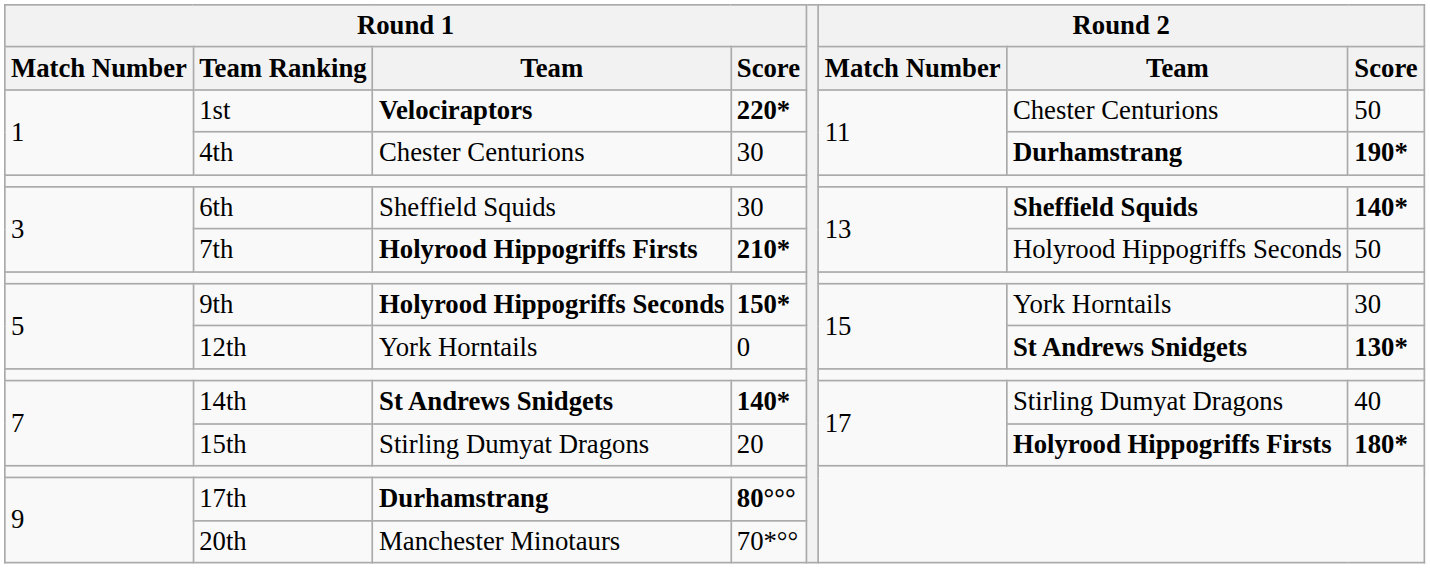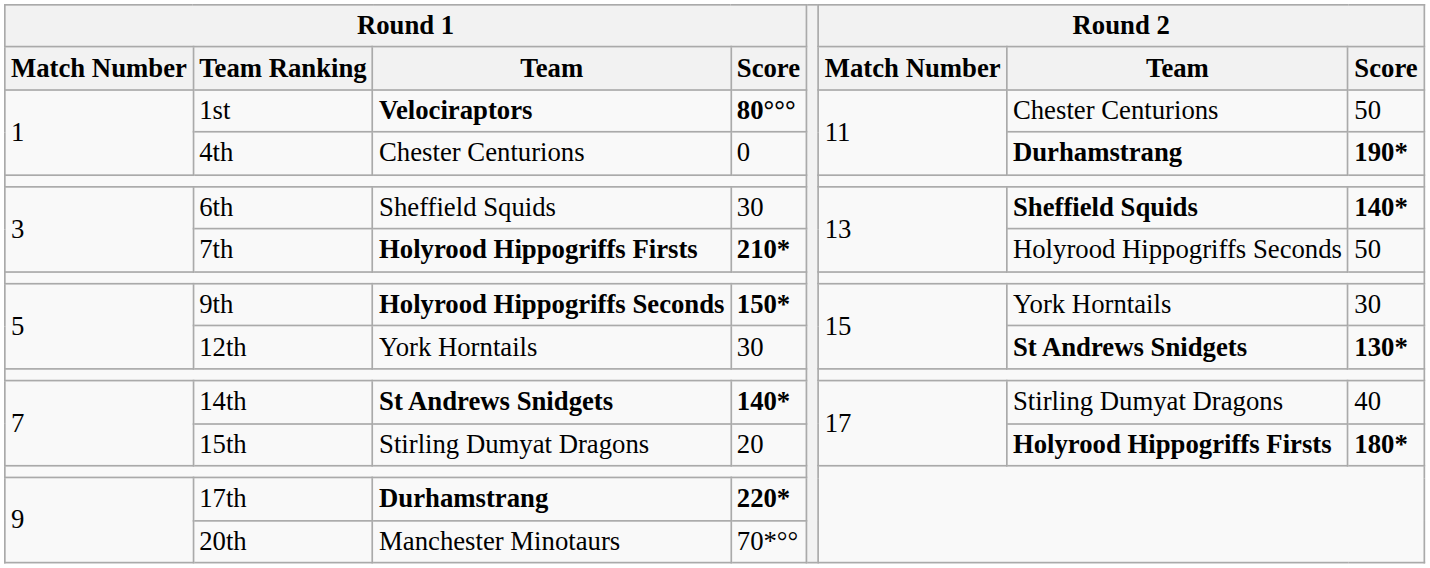1st | Round 1 / Score: 220* -> 80°°°
4th | Round 1 / Score: 30 -> 0
12th | Round 1 / Score: 0 -> 30
17th | Round 1 / Score: 80°°° -> 220*
